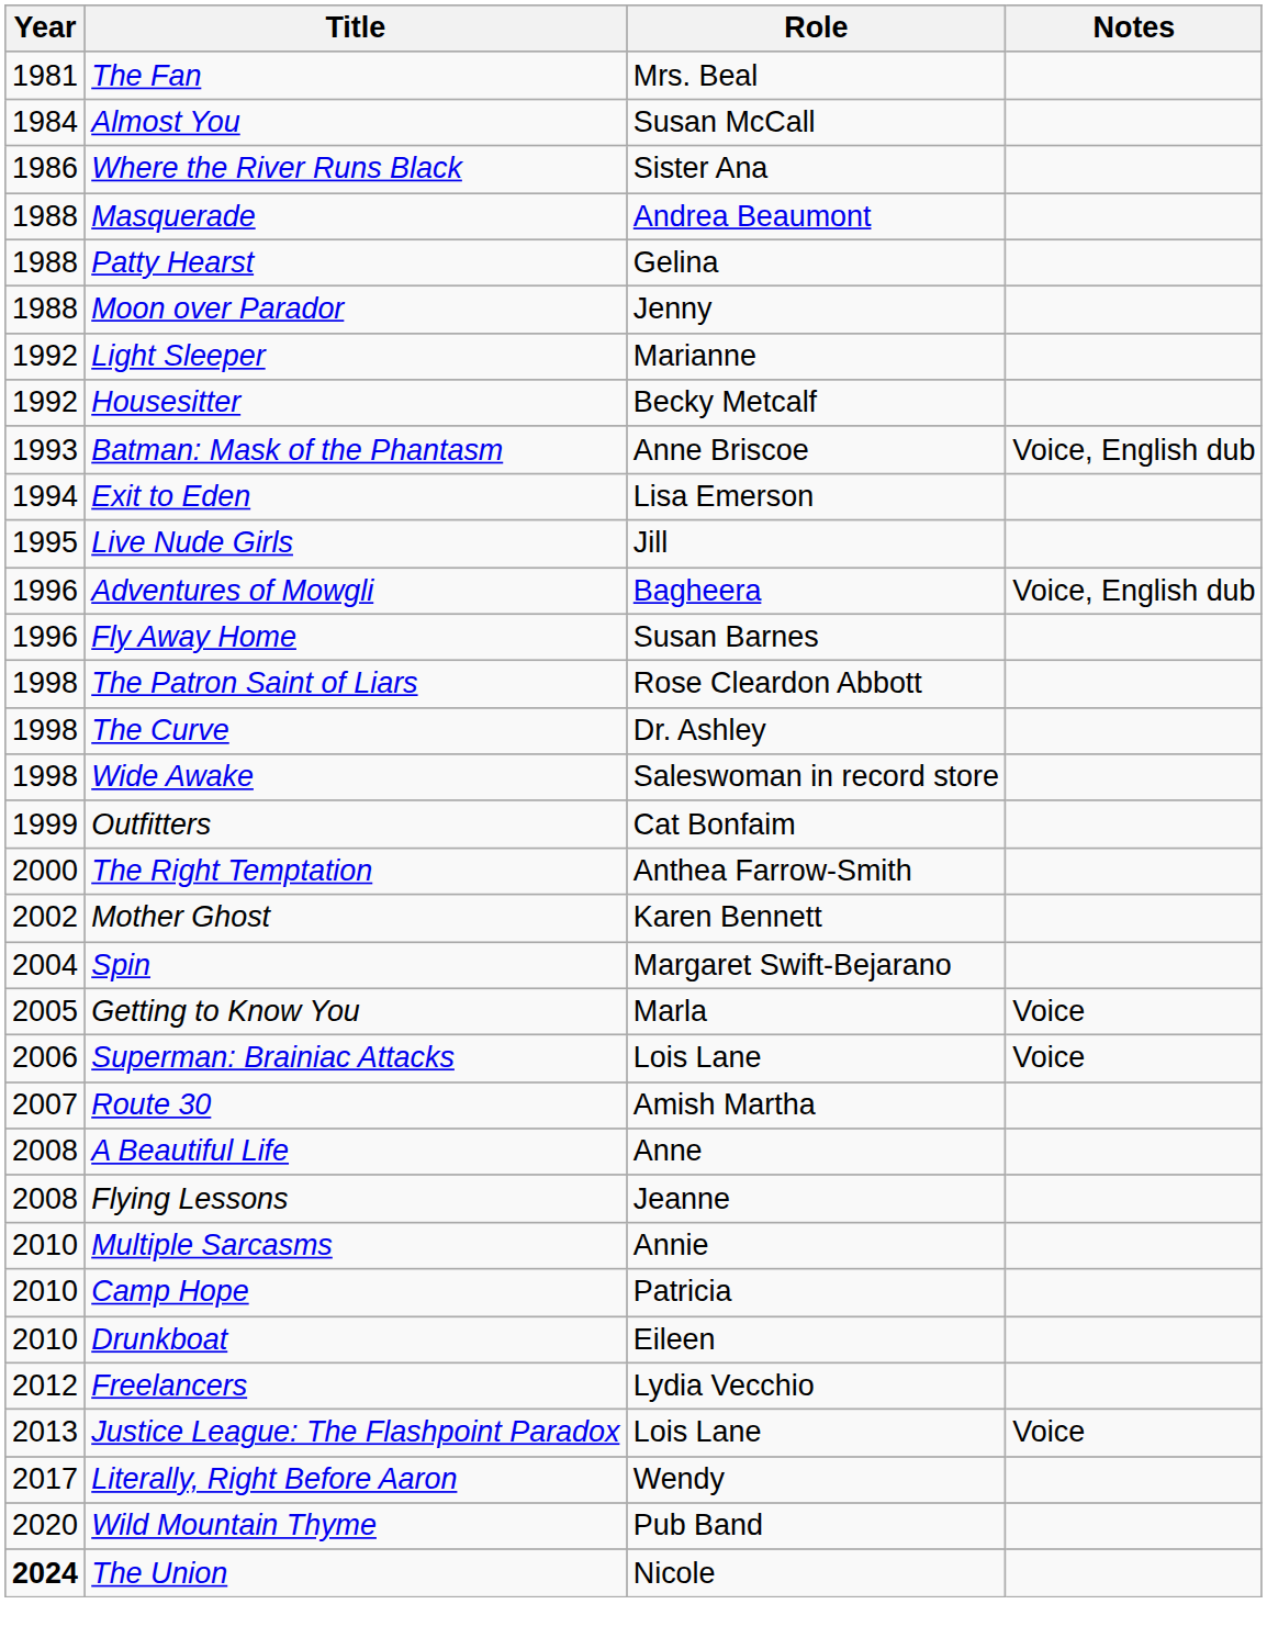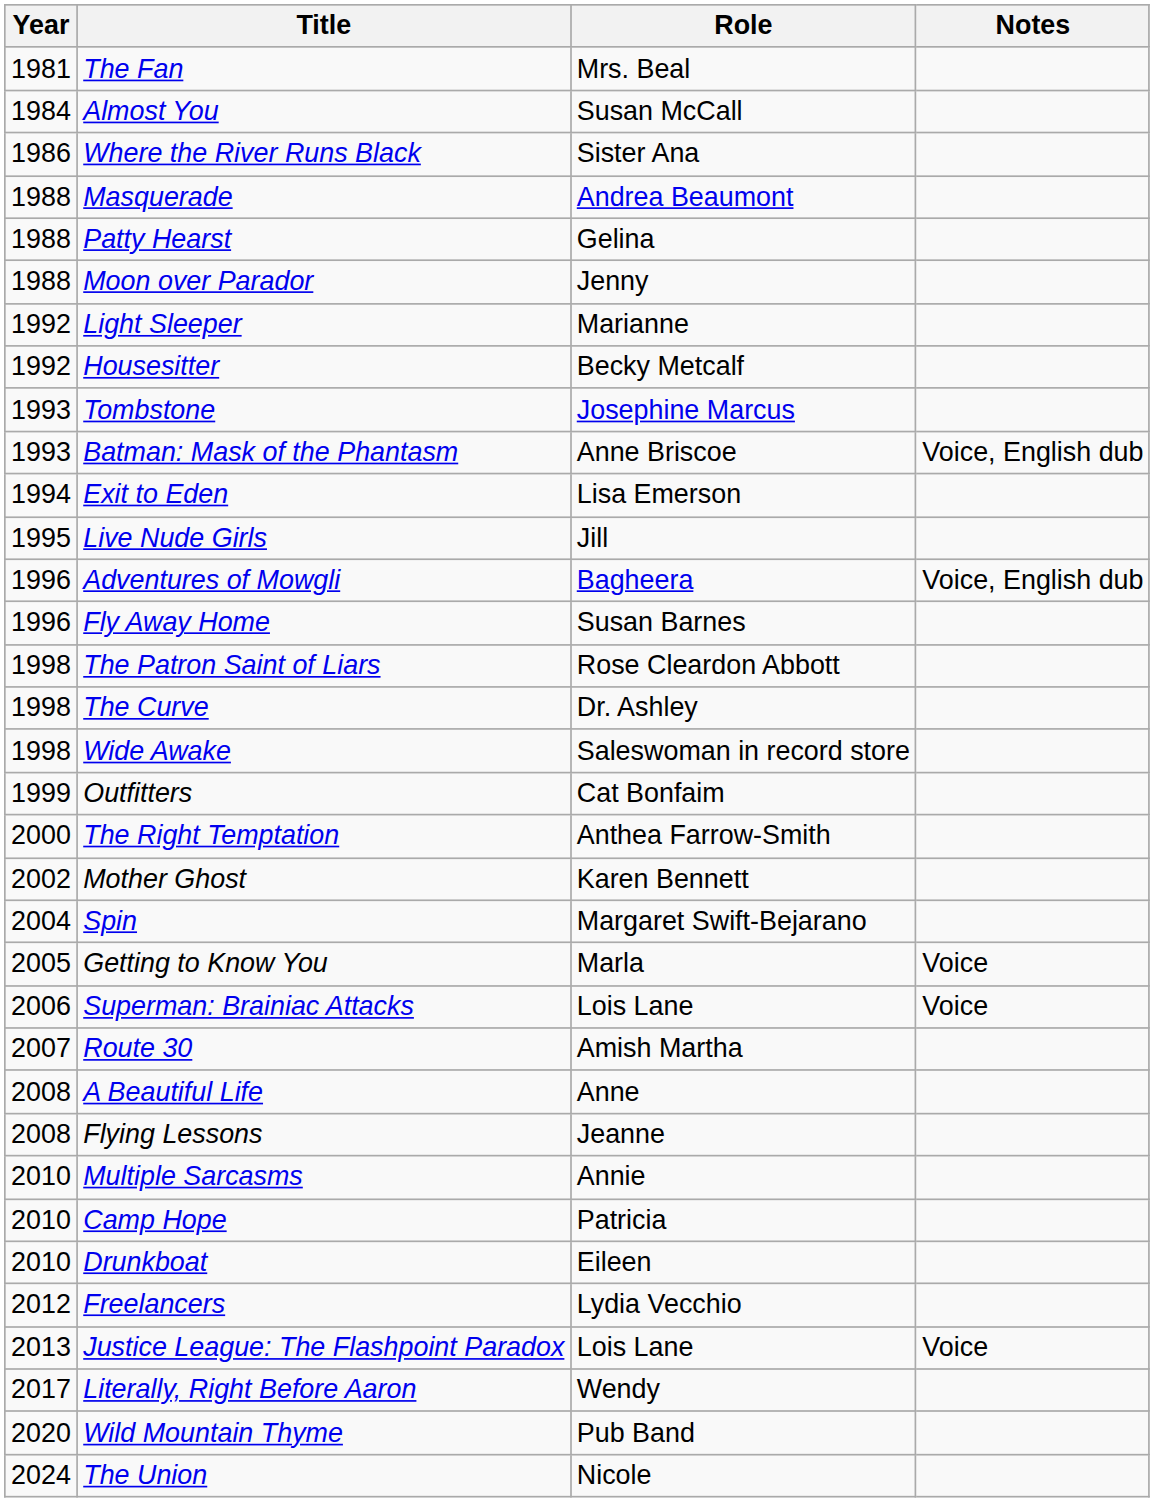+ row: 1993 | Tombstone | Josephine Marcus
The Union | Year: bold -> normal
